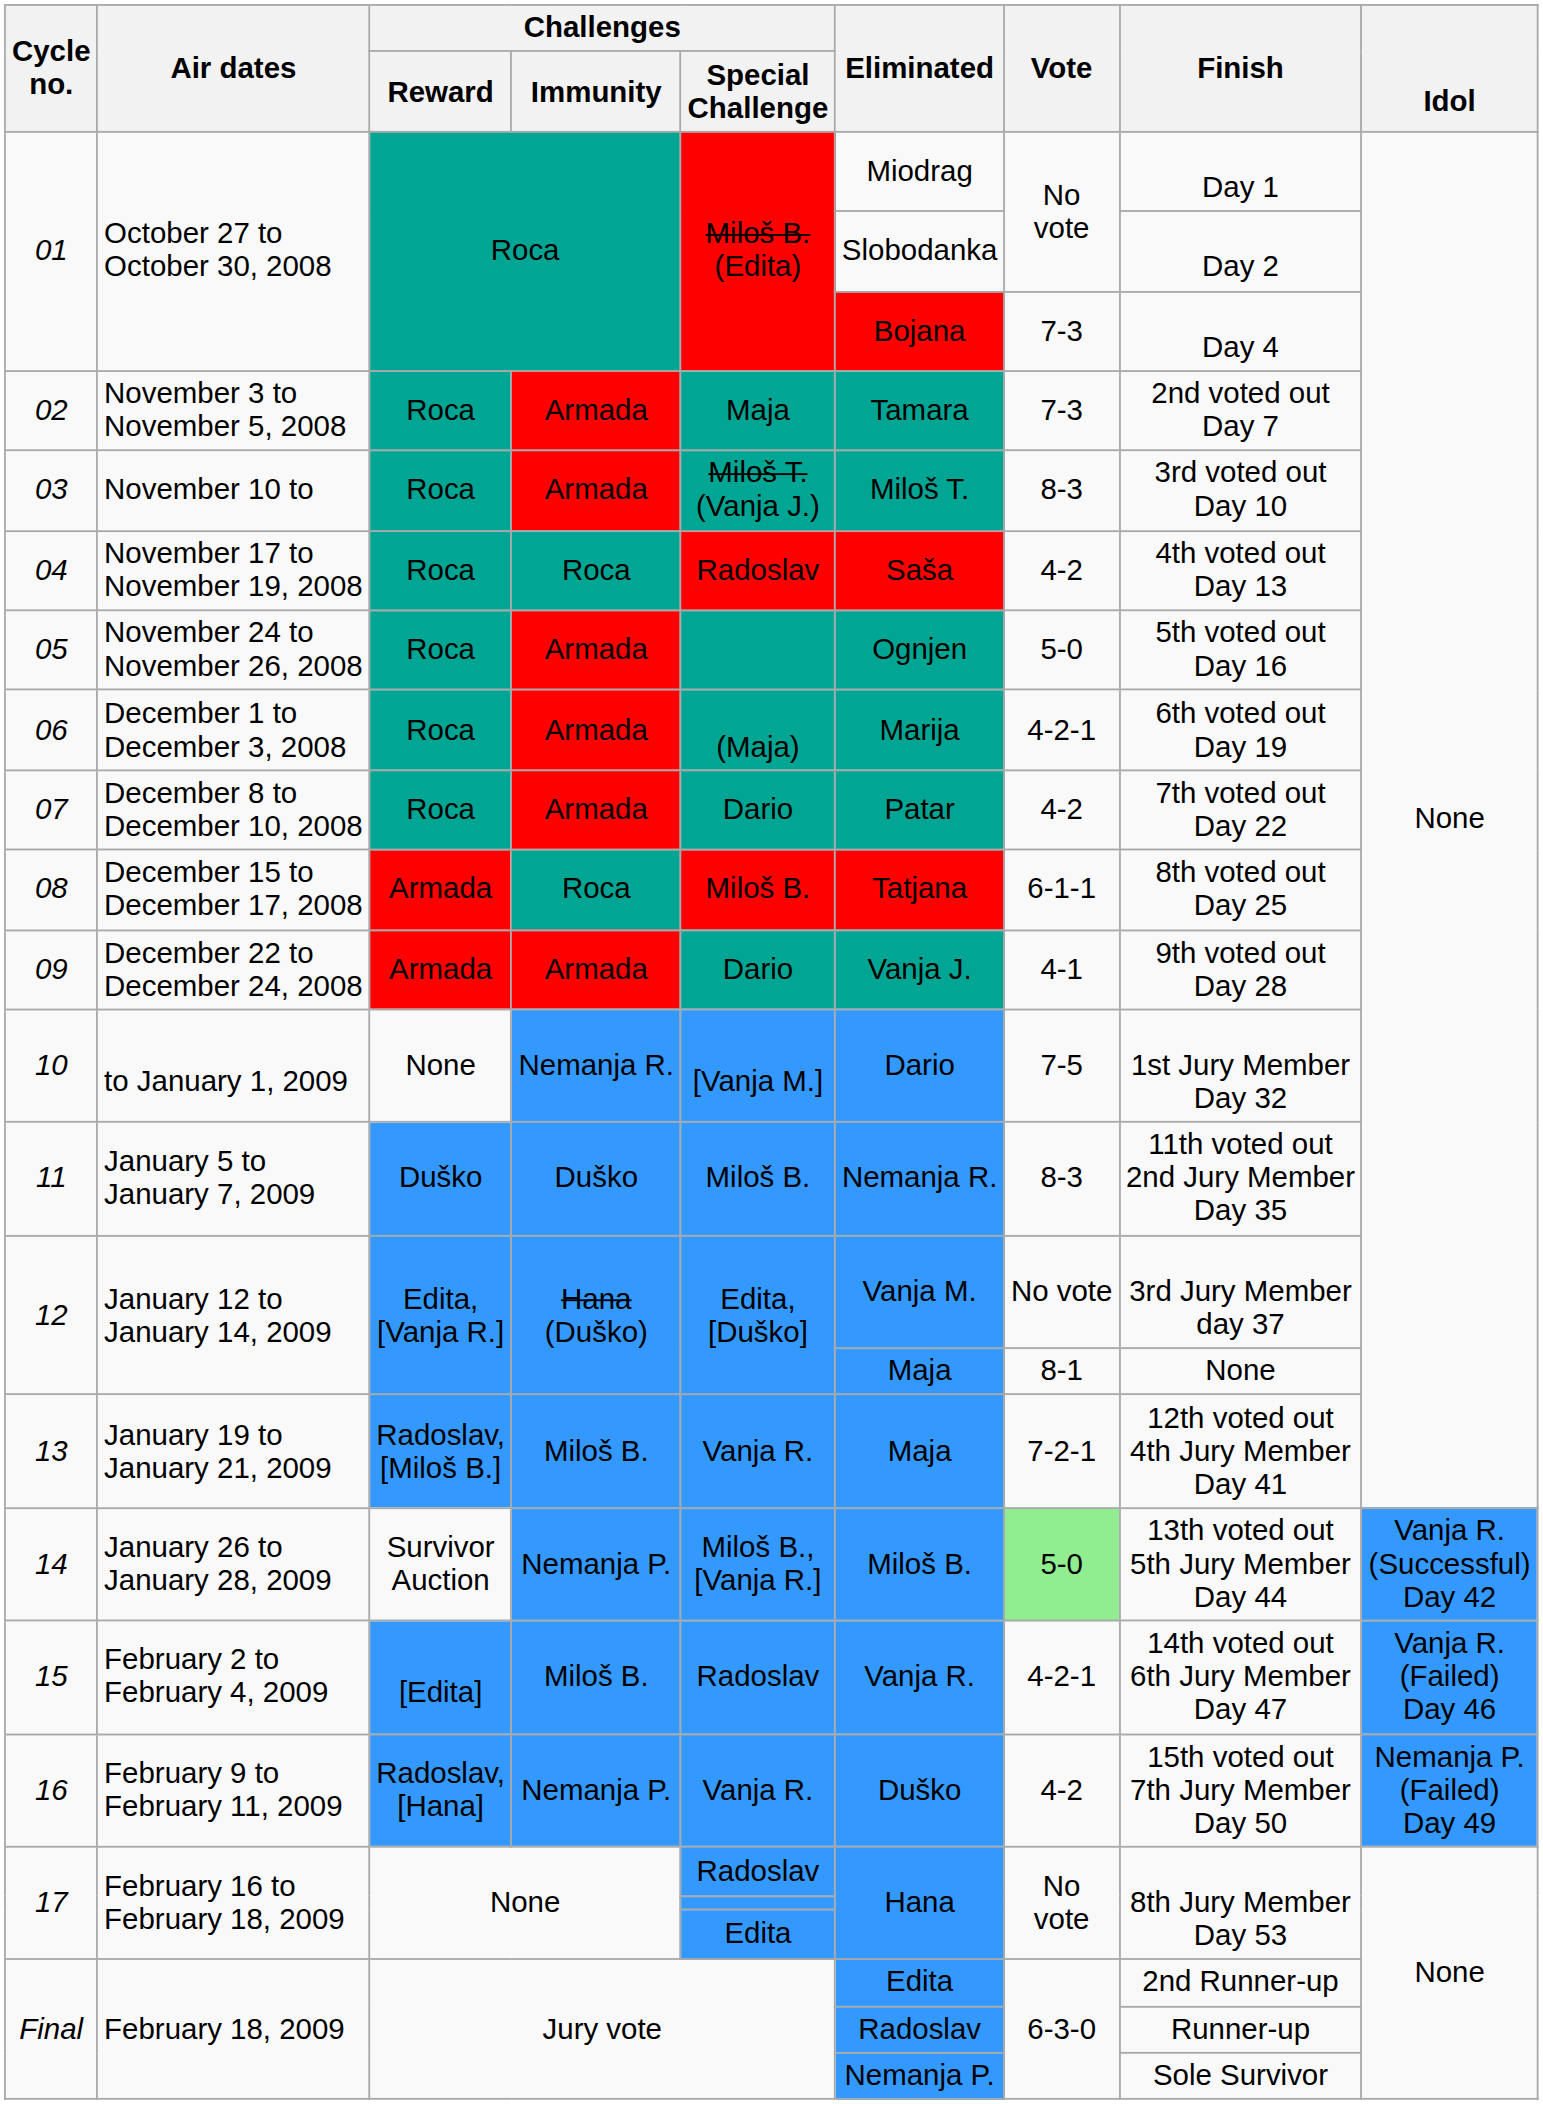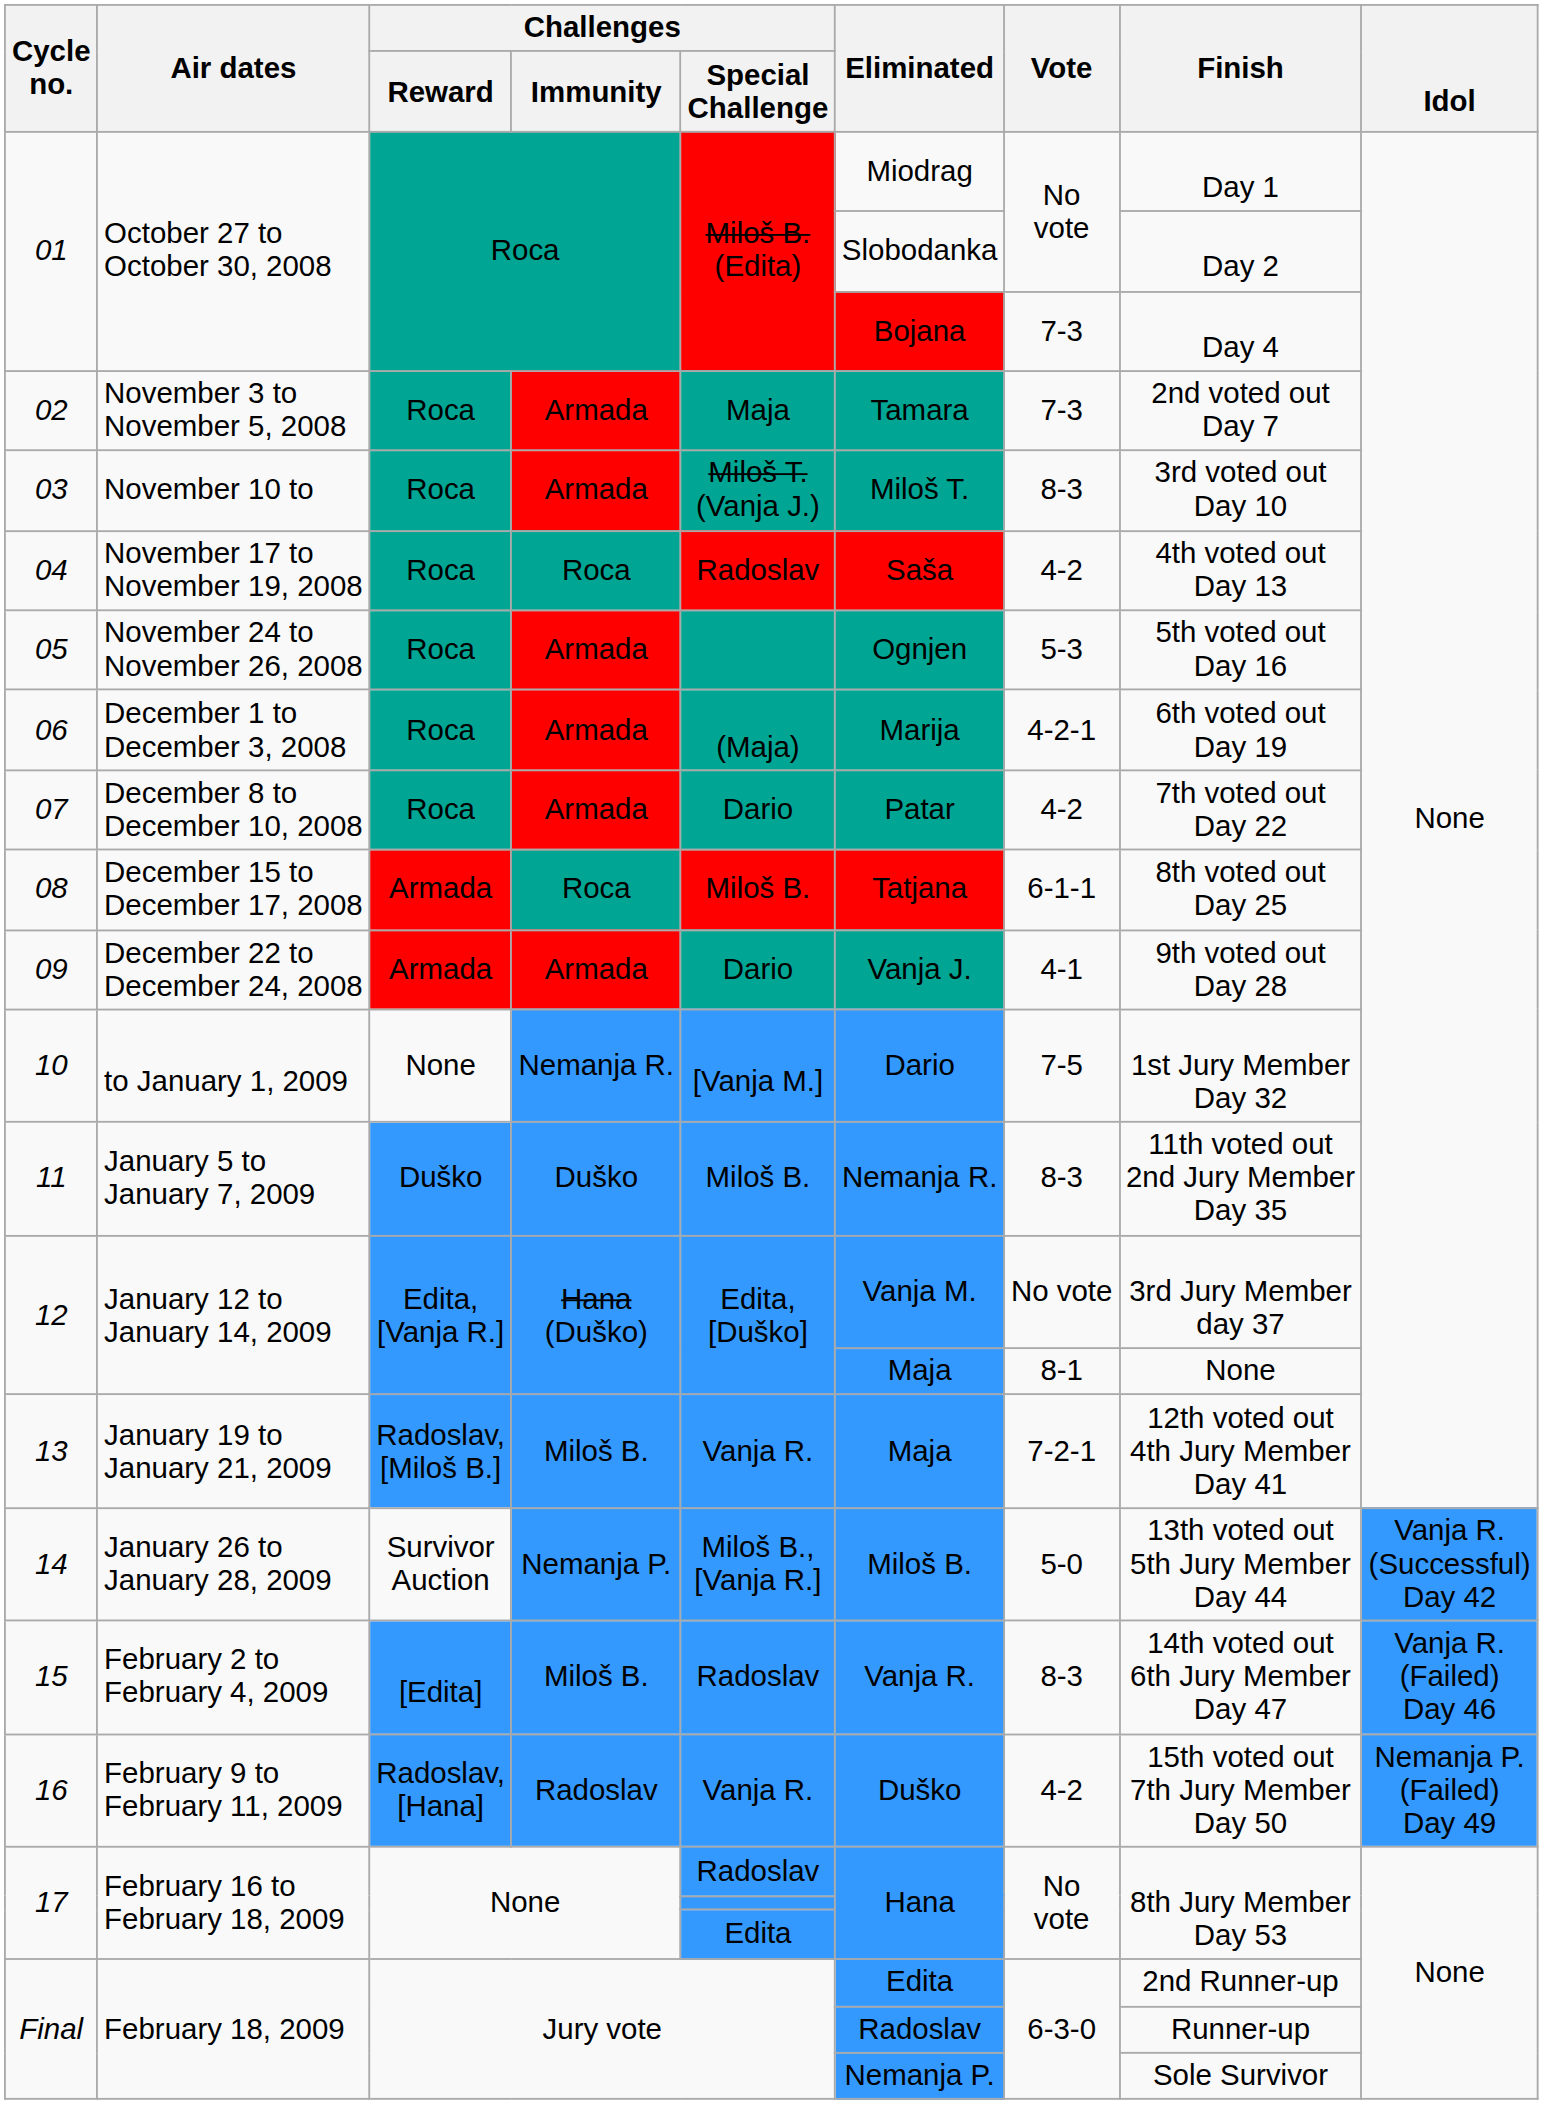05 | Vote: 5-0 -> 5-3
14 | Vote: lightgreen background -> no background
15 | Vote: 4-2-1 -> 8-3
16 | Challenges / Immunity: Nemanja P. -> Radoslav
